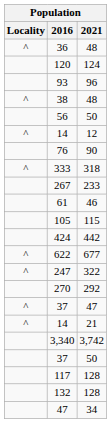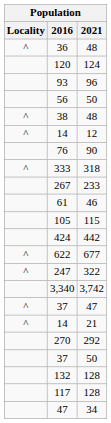rows swapped: 38 <-> 56
rows swapped: 3,340 <-> 270
rows swapped: 132 <-> 117
